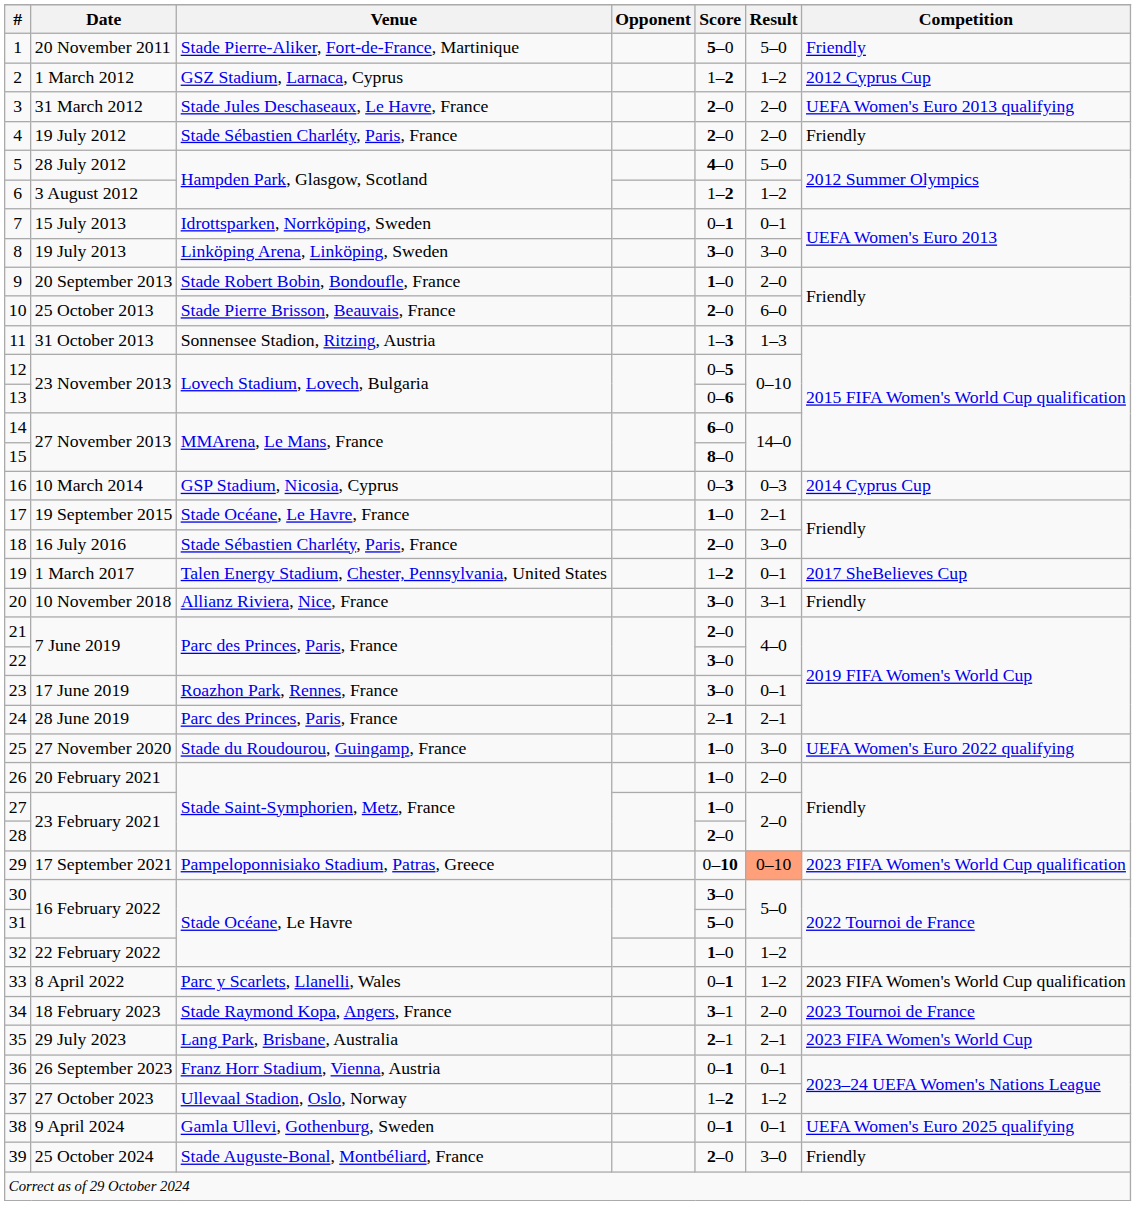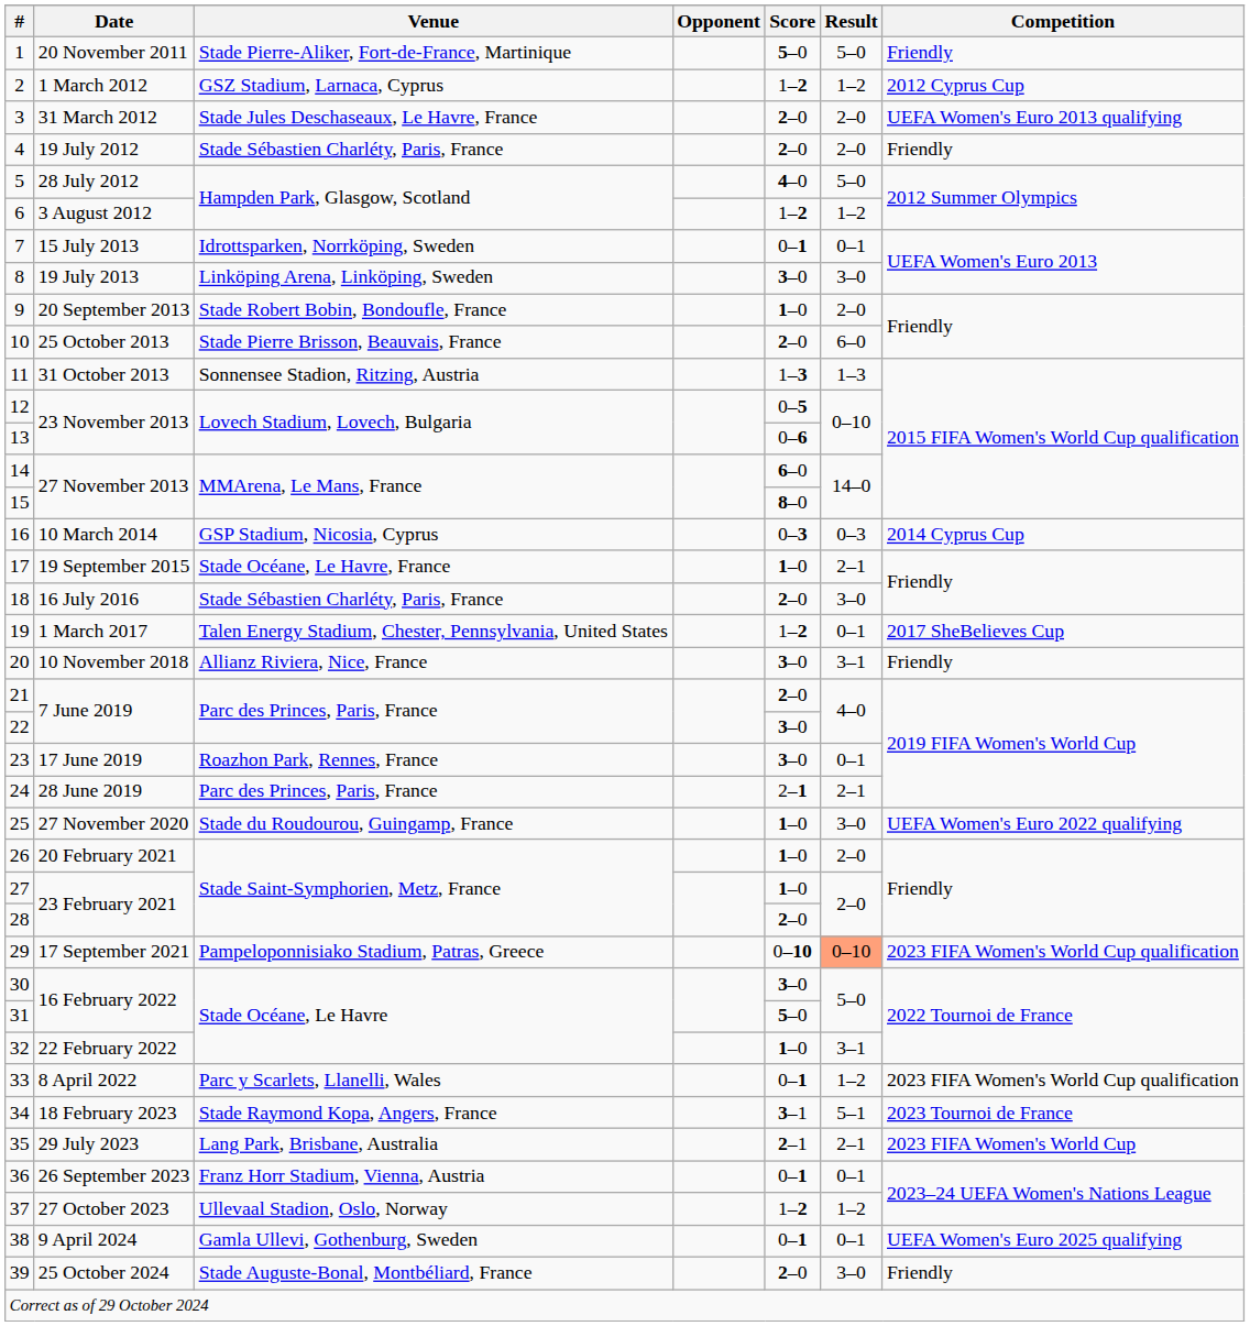32 | Result: 1–2 -> 3–1
34 | Result: 2–0 -> 5–1
